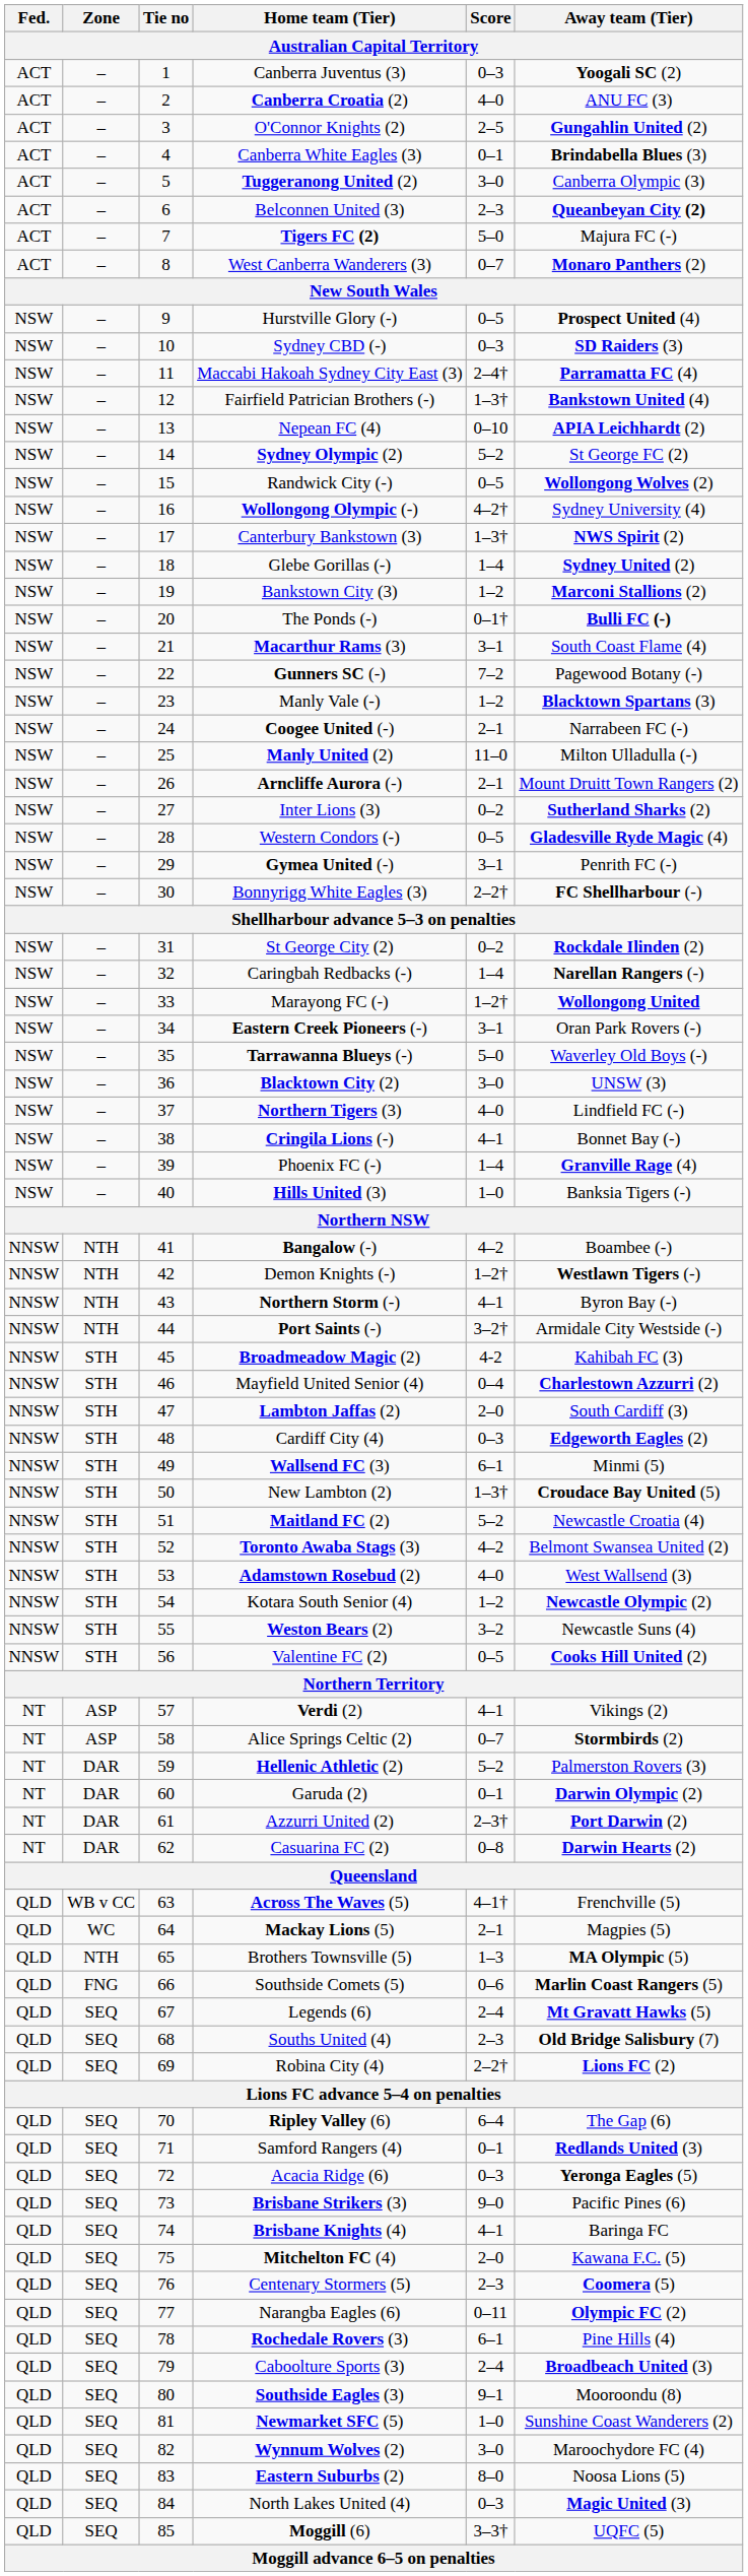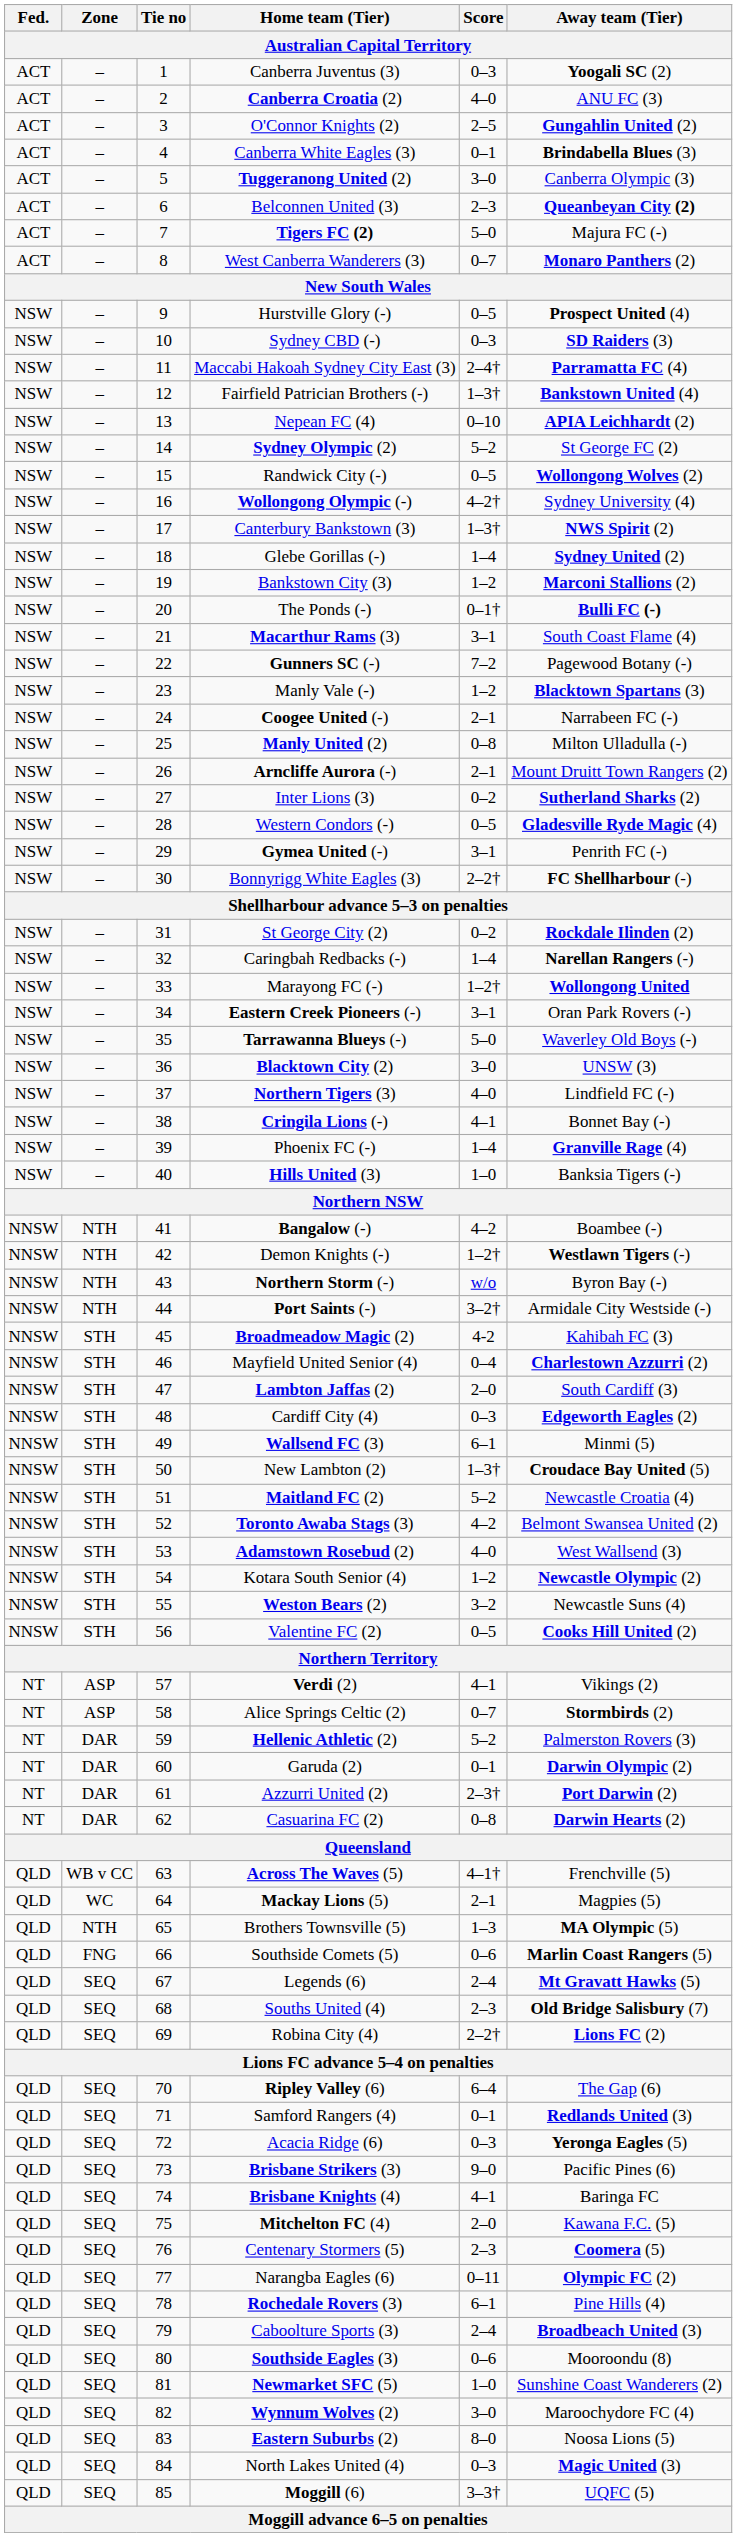Manly United (2) | Score: 11–0 -> 0–8
Northern Storm (-) | Score: 4–1 -> w/o
Southside Eagles (3) | Score: 9–1 -> 0–6
